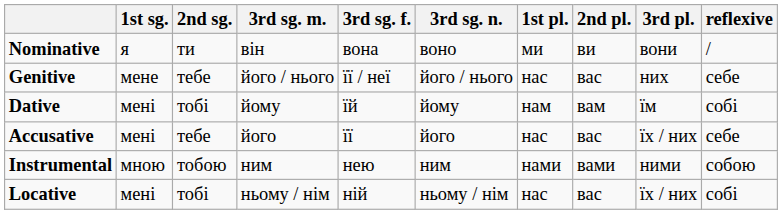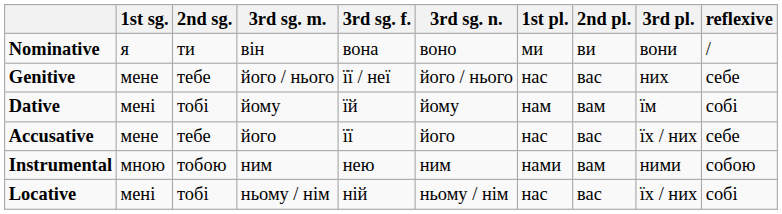Accusative | 1st sg.: мені -> мене
Instrumental | 2nd pl.: вами -> вам
